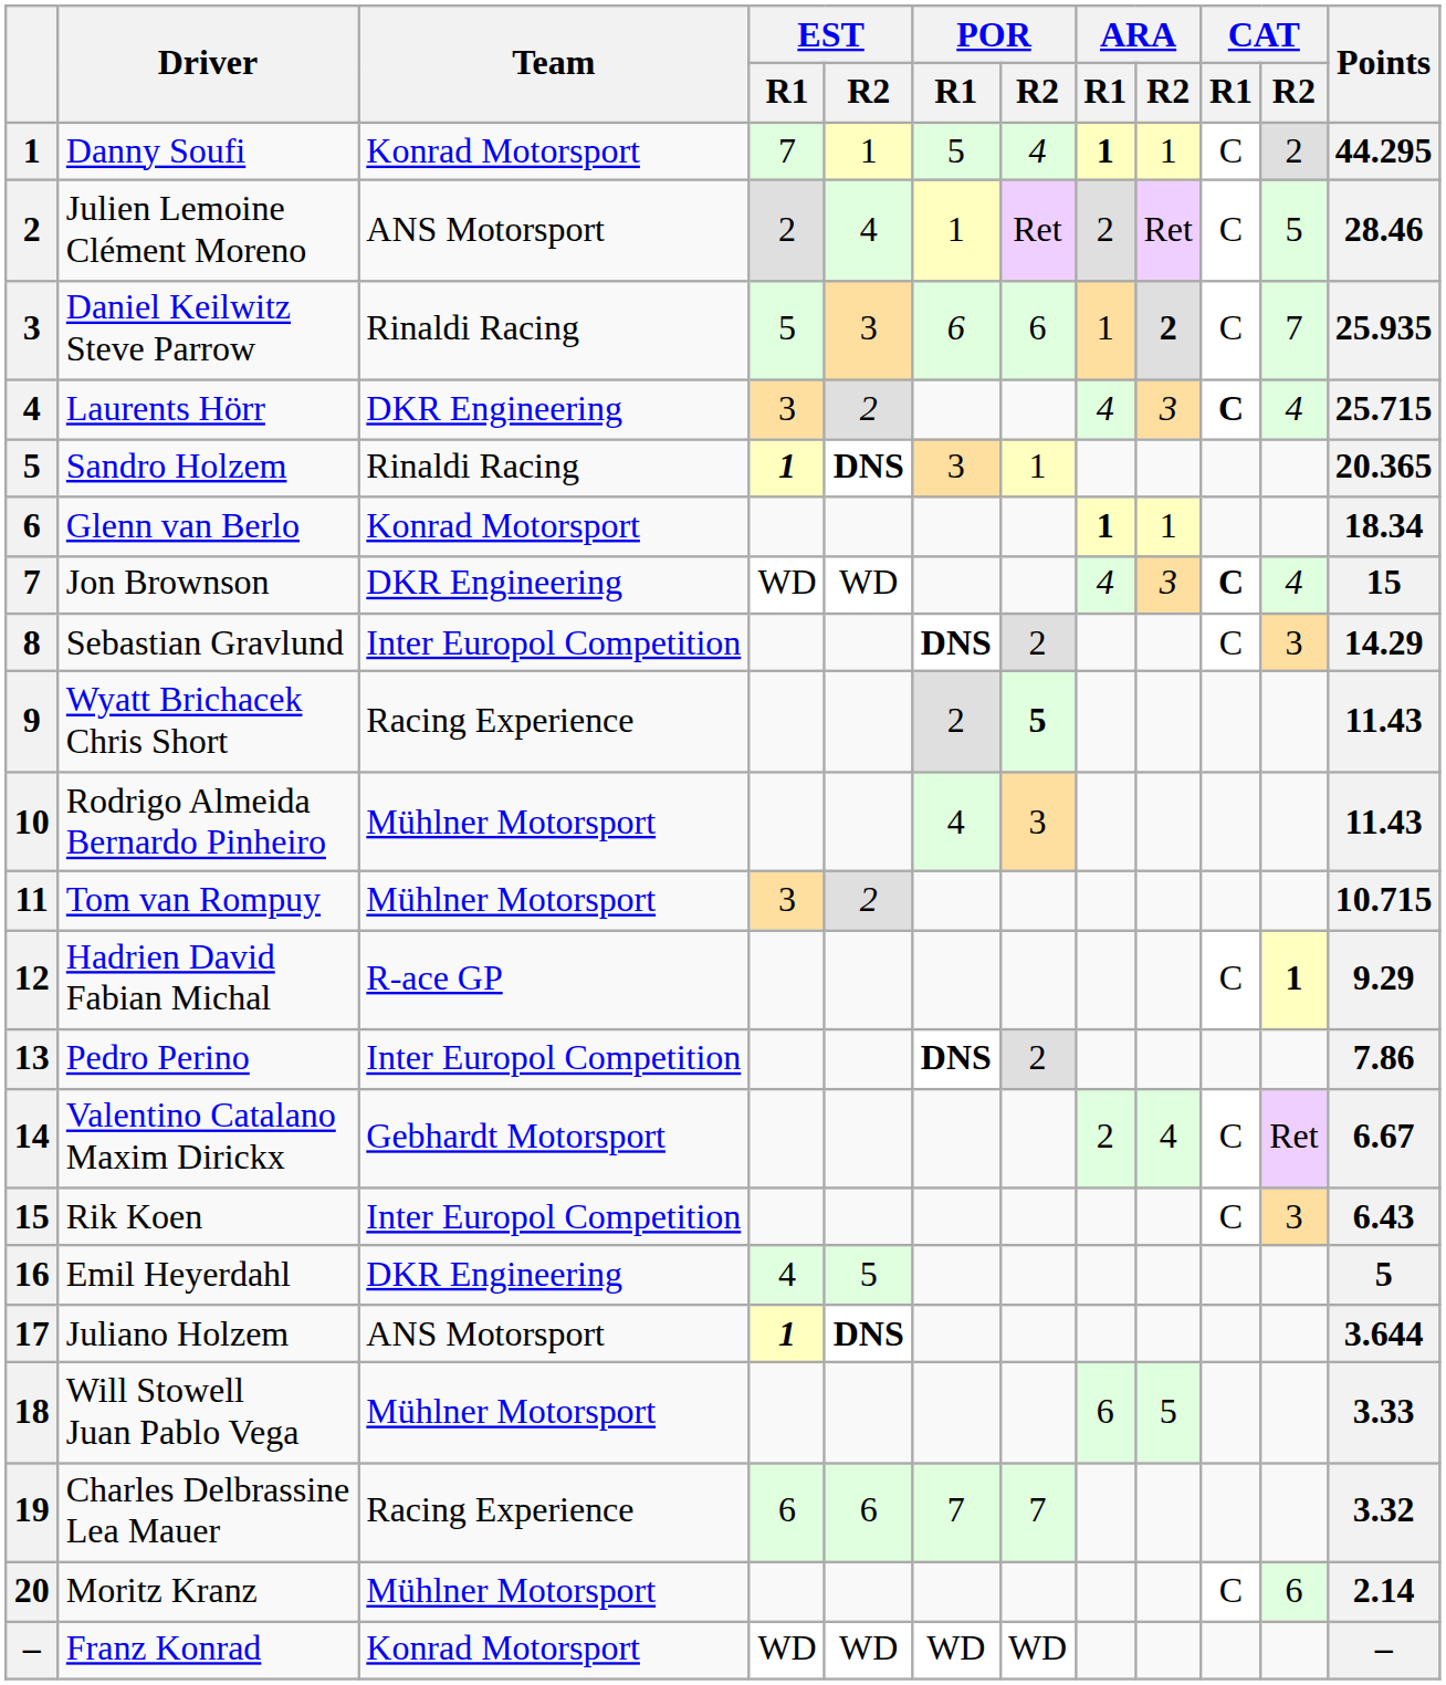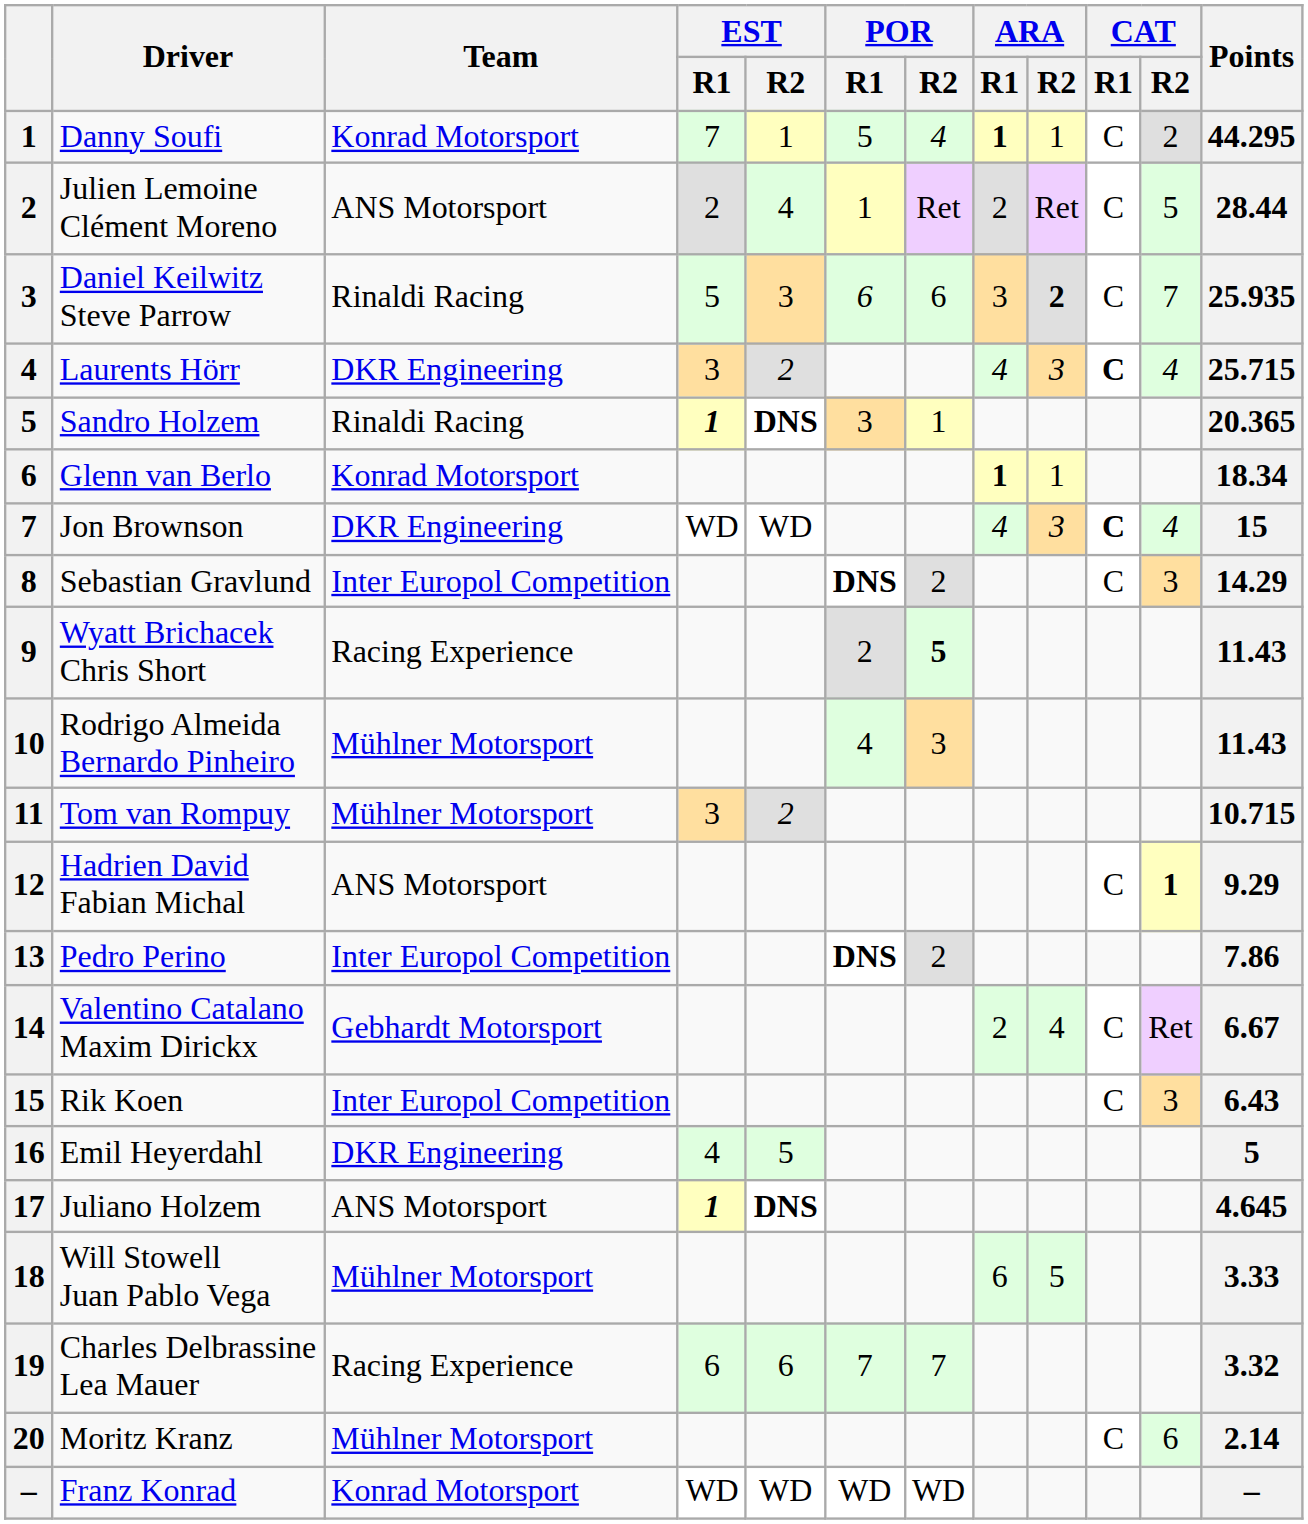Julien Lemoine Clément Moreno | Points: 28.46 -> 28.44
Daniel Keilwitz Steve Parrow | ARA / R1: 1 -> 3
Hadrien David Fabian Michal | Team: R-ace GP -> ANS Motorsport
Juliano Holzem | Points: 3.644 -> 4.645
